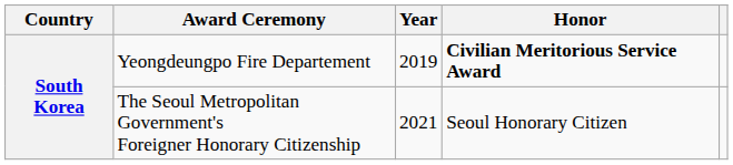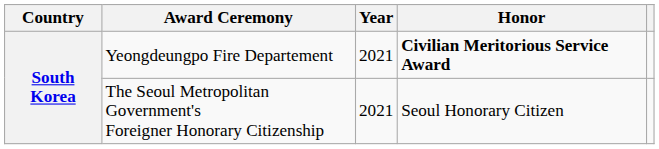Yeongdeungpo Fire Departement | Year: 2019 -> 2021
